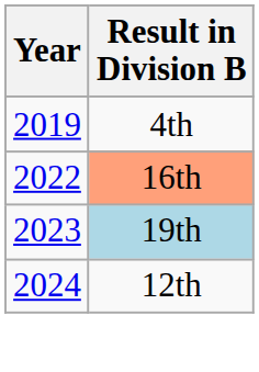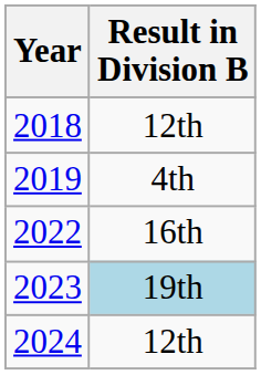+ row: 2018 | 12th
2022 | Result in Division B: lightsalmon background -> no background
